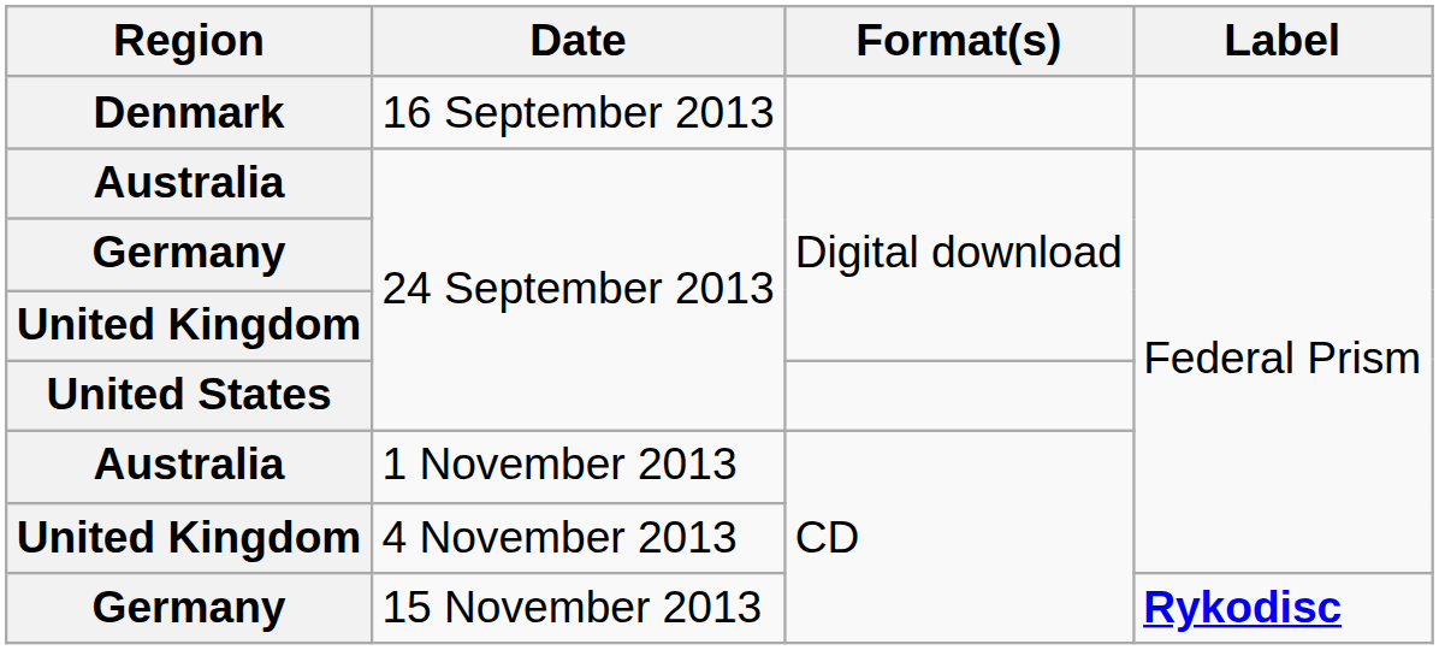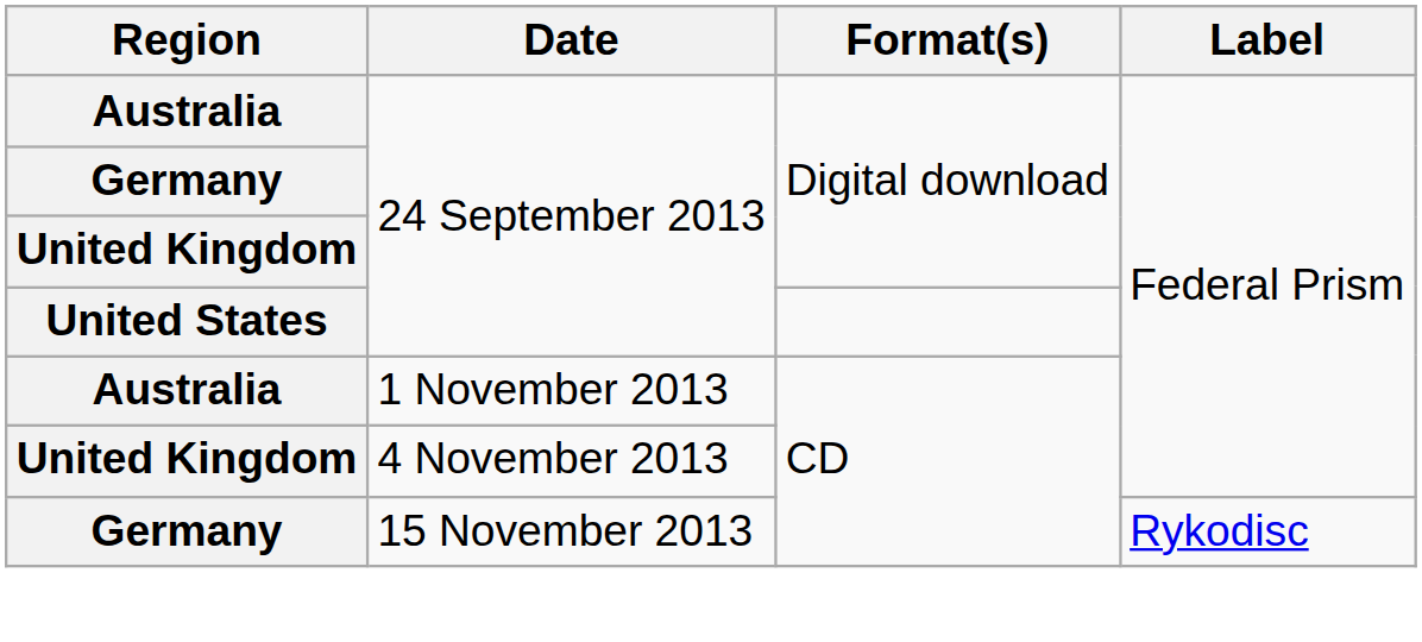- row: Denmark | 16 September 2013
Germany / 15 November 2013 | Label: bold -> normal
